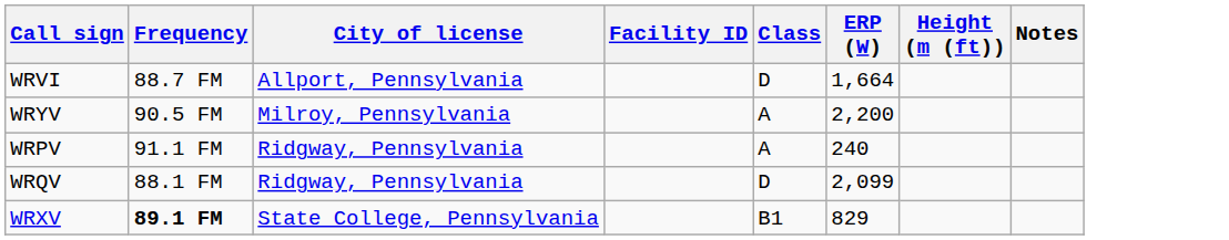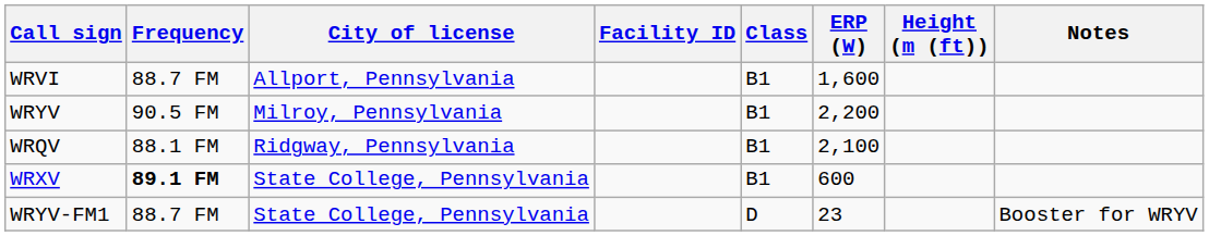WRVI | Class: D -> B1
WRVI | ERP (W): 1,664 -> 1,600
WRYV | Class: A -> B1
- row: WRPV | 91.1 FM | Ridgway, Pennsylvania | A | 240
WRQV | Class: D -> B1
WRQV | ERP (W): 2,099 -> 2,100
WRXV | ERP (W): 829 -> 600
+ row: WRYV-FM1 | 88.7 FM | State College, Pennsylvania | D | 23 | Booster for WRYV
